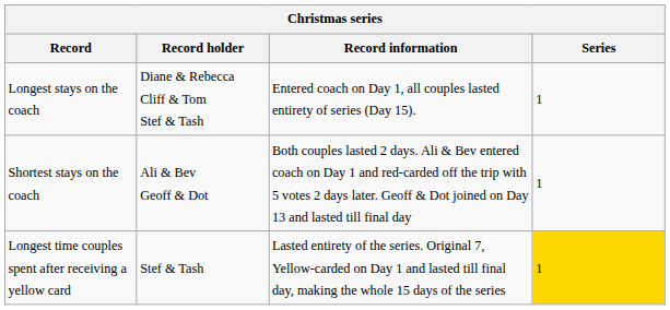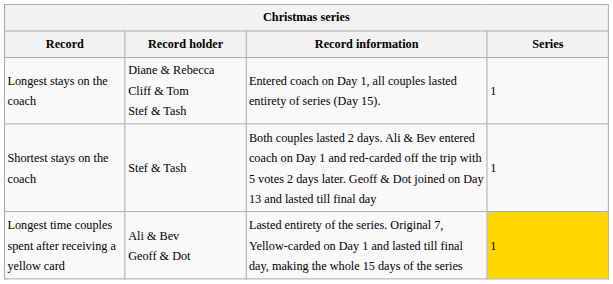Shortest stays on the coach | Record holder: Ali & Bev Geoff & Dot -> Stef & Tash
Longest time couples spent after receiving a yellow card | Record holder: Stef & Tash -> Ali & Bev Geoff & Dot
